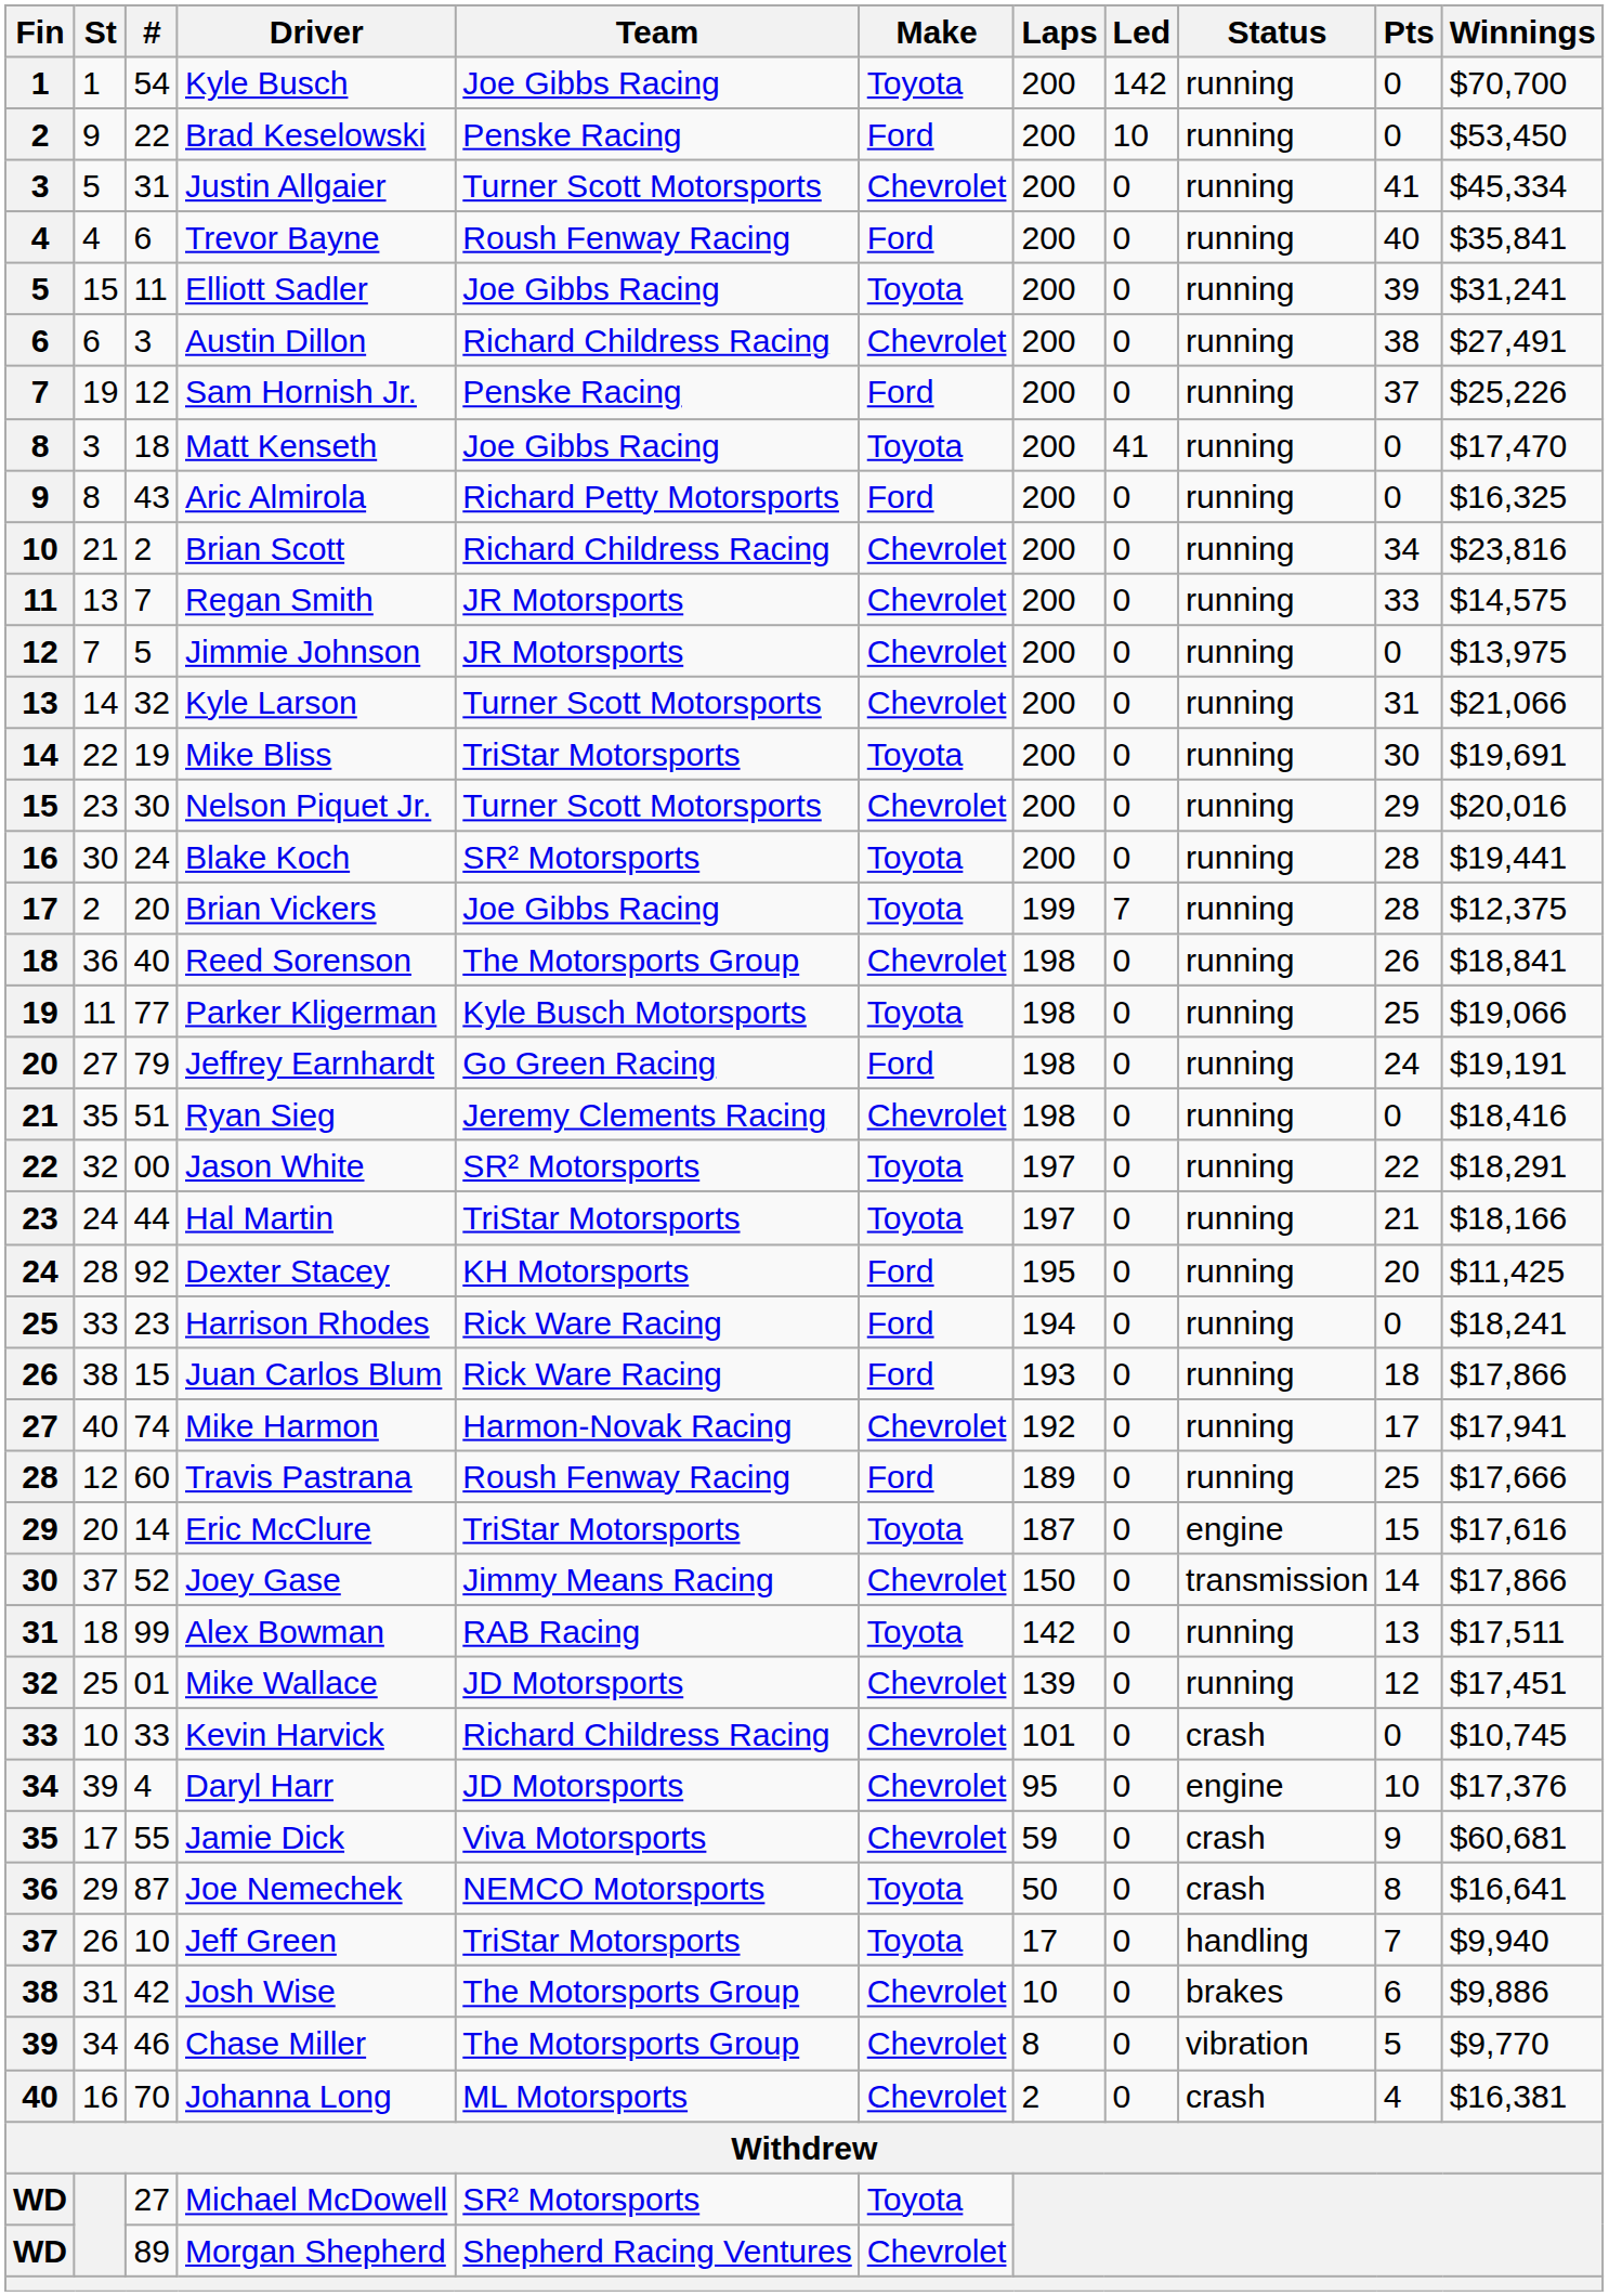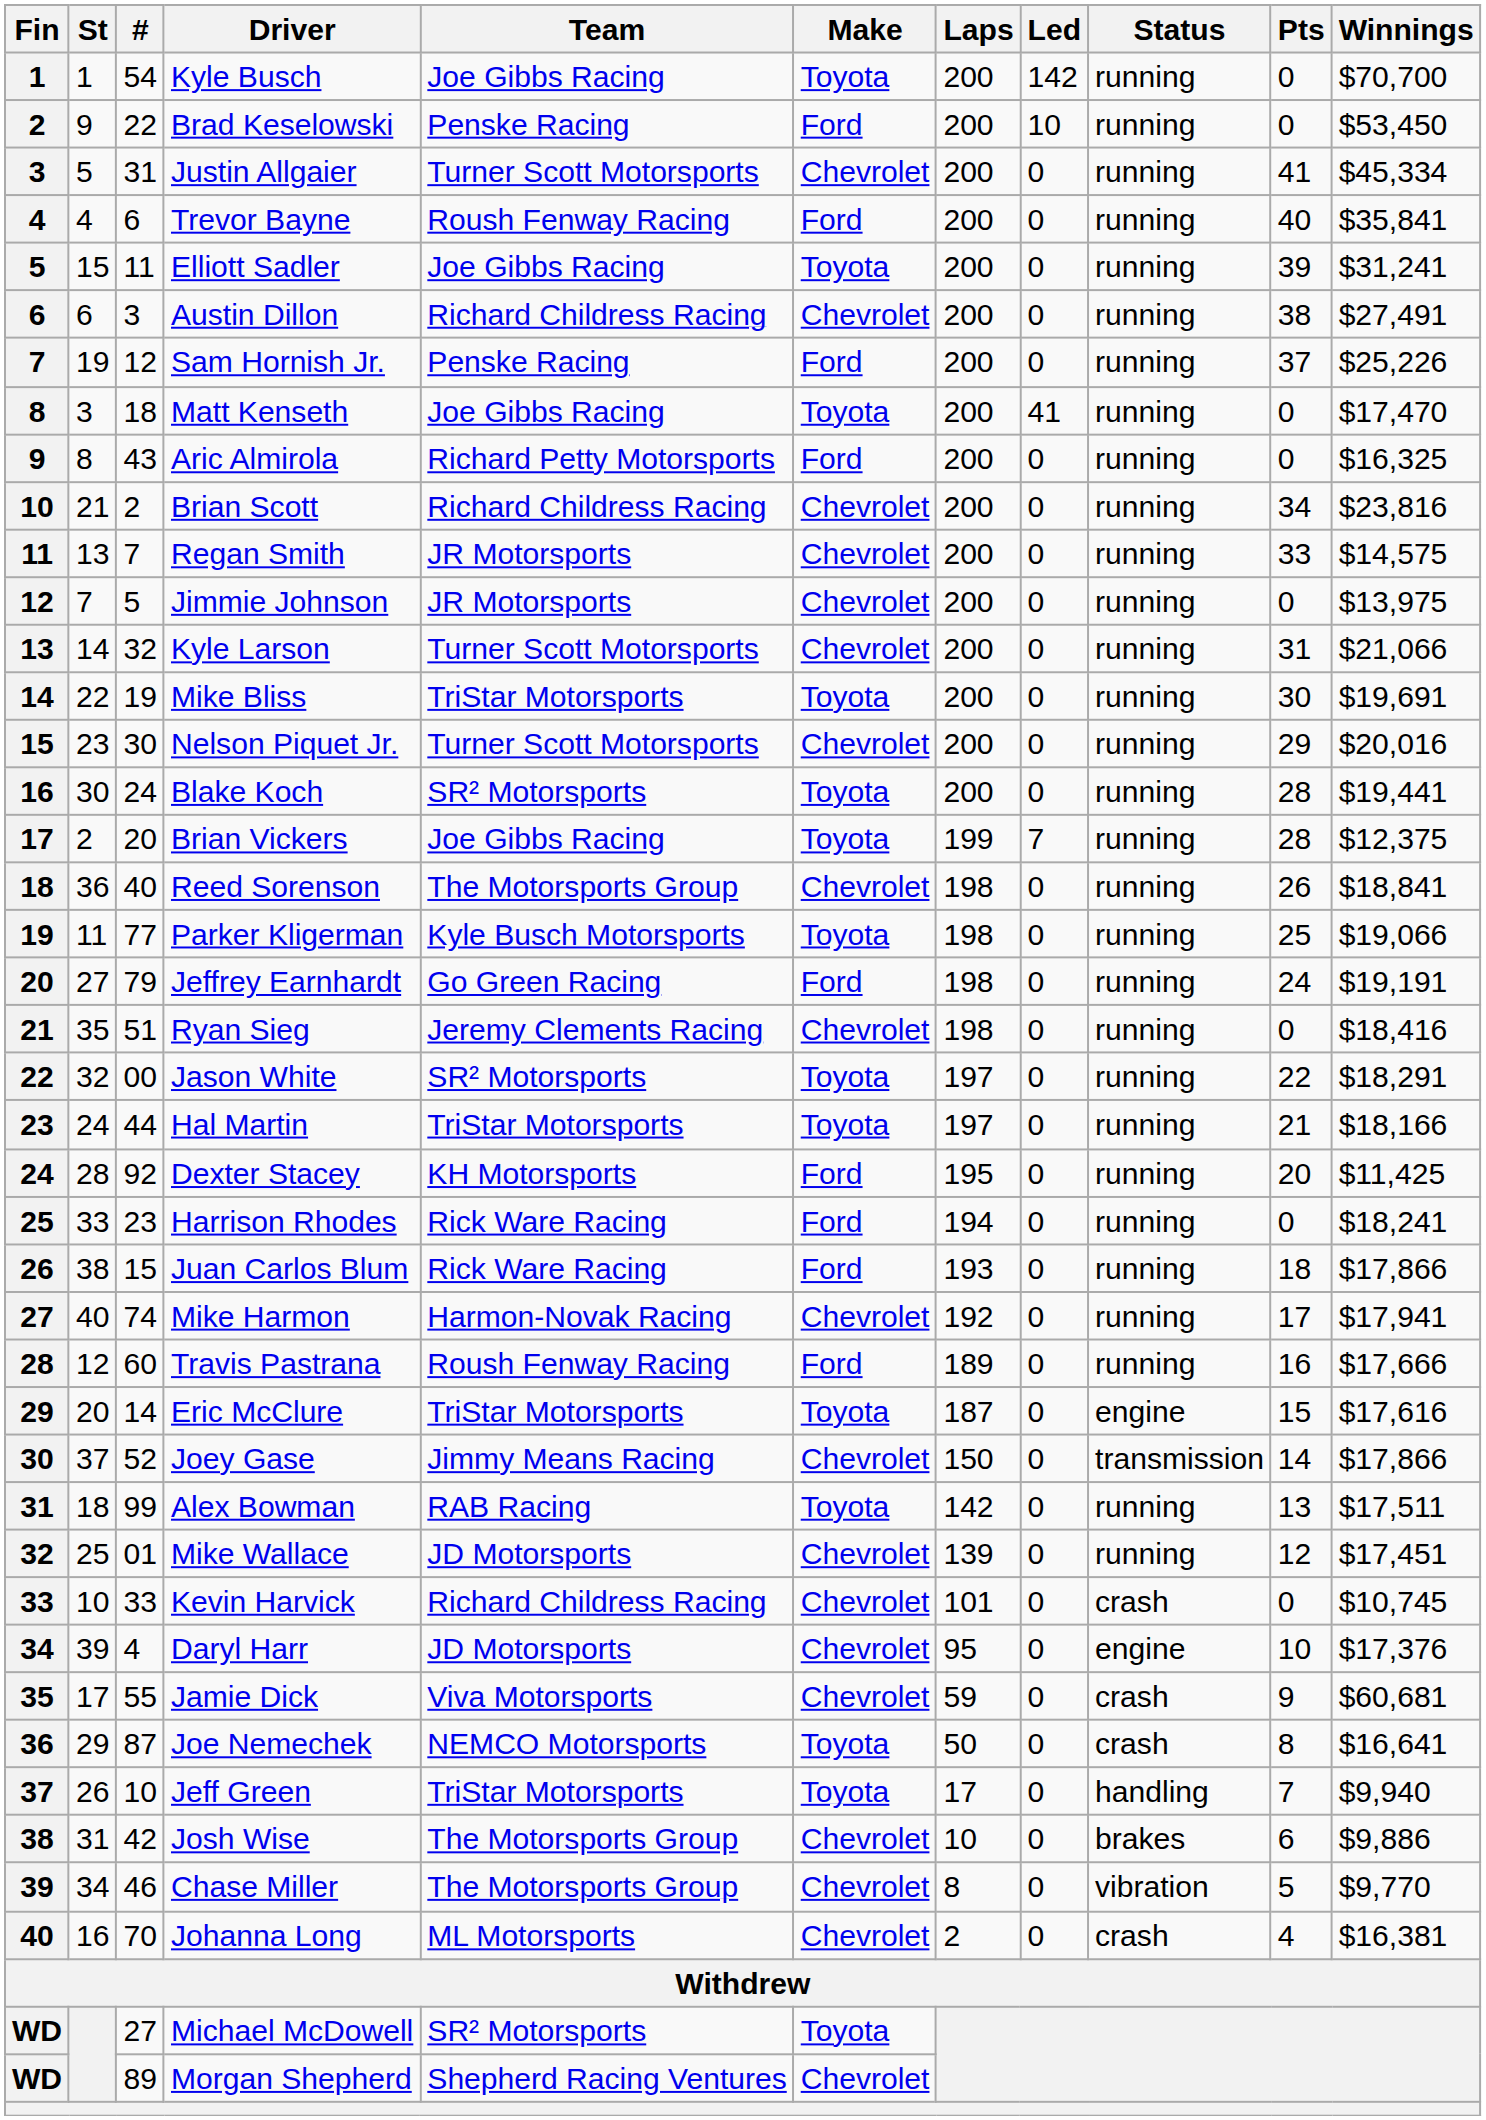Travis Pastrana | Pts: 25 -> 16
